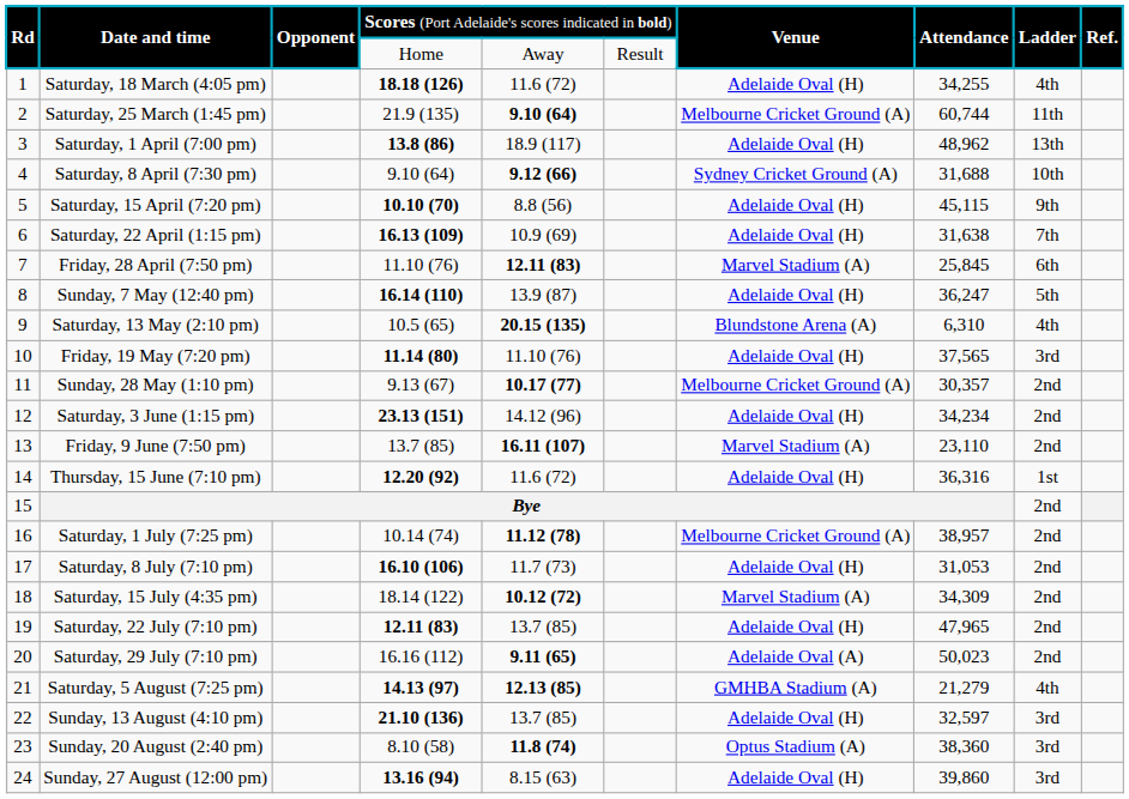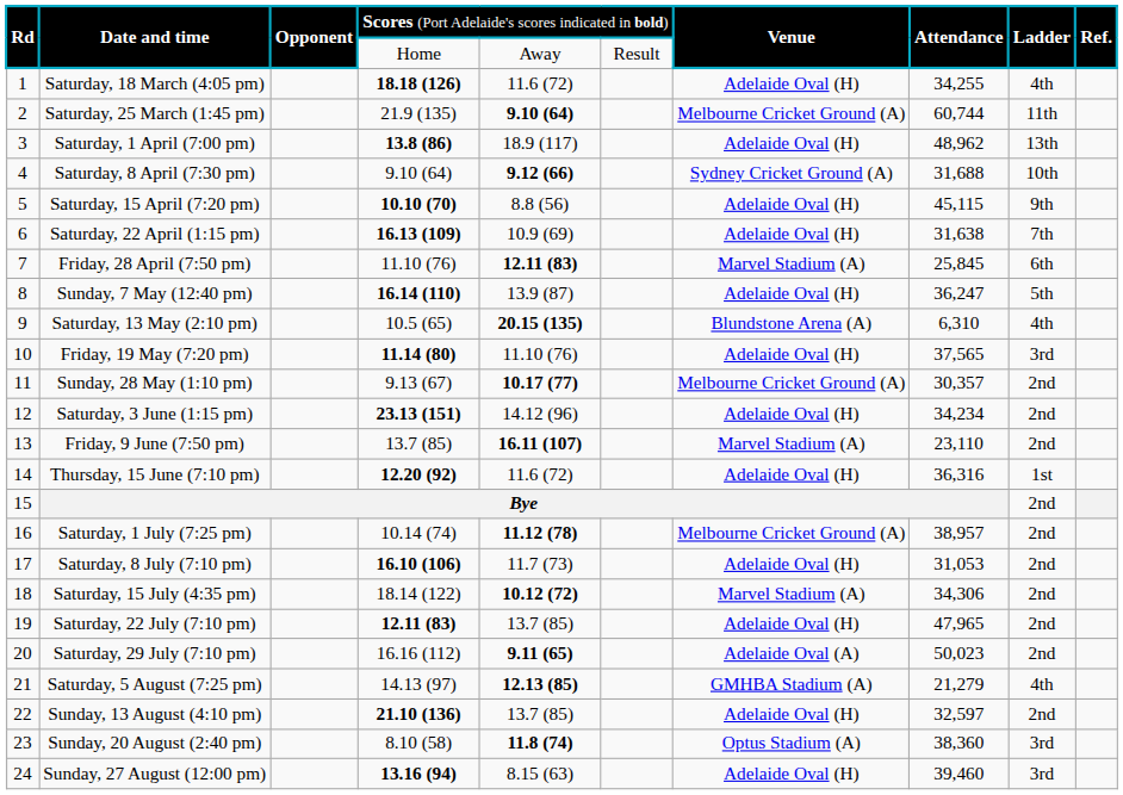Saturday, 15 July (4:35 pm) | column 8: 34,309 -> 34,306
Saturday, 5 August (7:25 pm) | column 4: bold -> normal
Sunday, 13 August (4:10 pm) | column 9: 3rd -> 2nd
Sunday, 27 August (12:00 pm) | column 8: 39,860 -> 39,460
